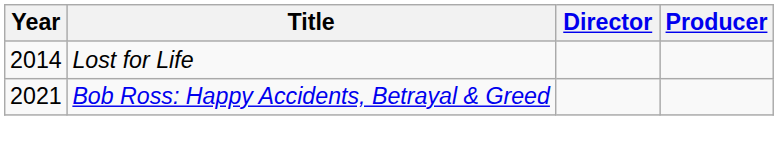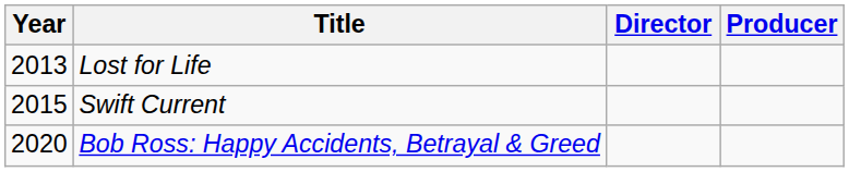Lost for Life | Year: 2014 -> 2013
+ row: 2015 | Swift Current
Bob Ross: Happy Accidents, Betrayal & Greed | Year: 2021 -> 2020
